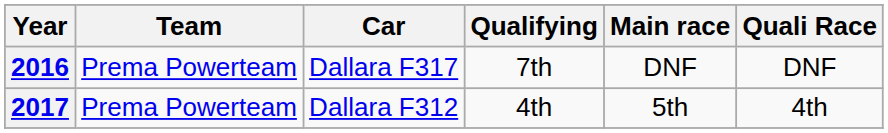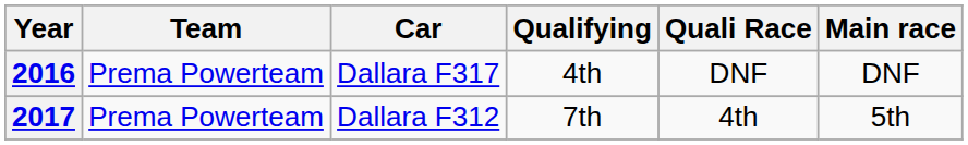columns swapped: Quali Race <-> Main race
2016 | Qualifying: 7th -> 4th
2017 | Qualifying: 4th -> 7th
